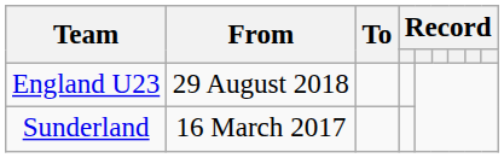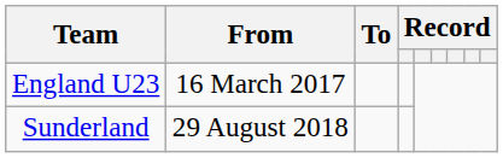England U23 | From: 29 August 2018 -> 16 March 2017
Sunderland | From: 16 March 2017 -> 29 August 2018
